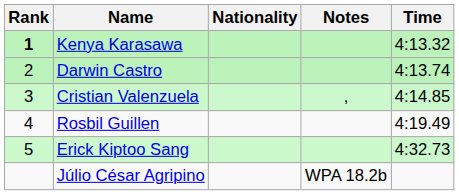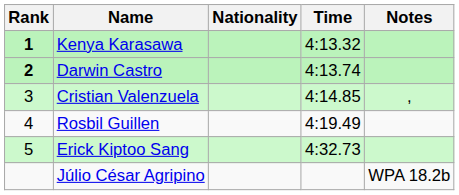columns swapped: Time <-> Notes
Darwin Castro | Rank: normal -> bold
